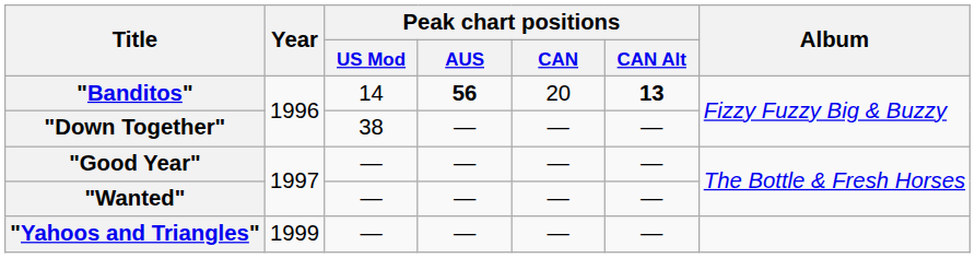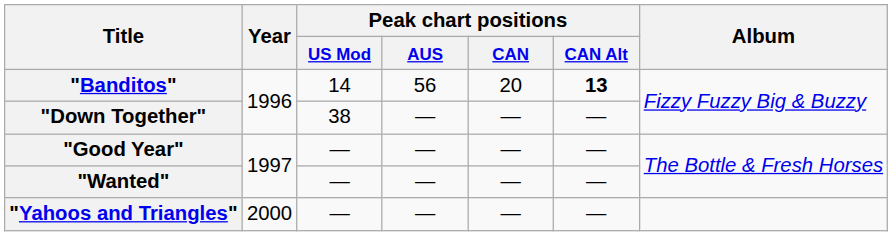"Banditos" | Peak chart positions / AUS: bold -> normal
"Yahoos and Triangles" | Year: 1999 -> 2000
